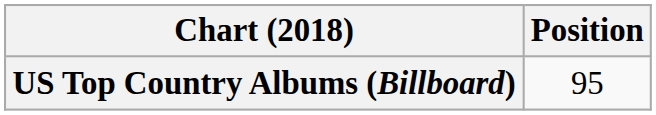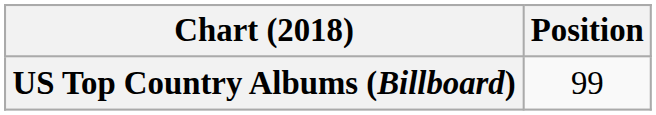US Top Country Albums (Billboard) | Position: 95 -> 99
